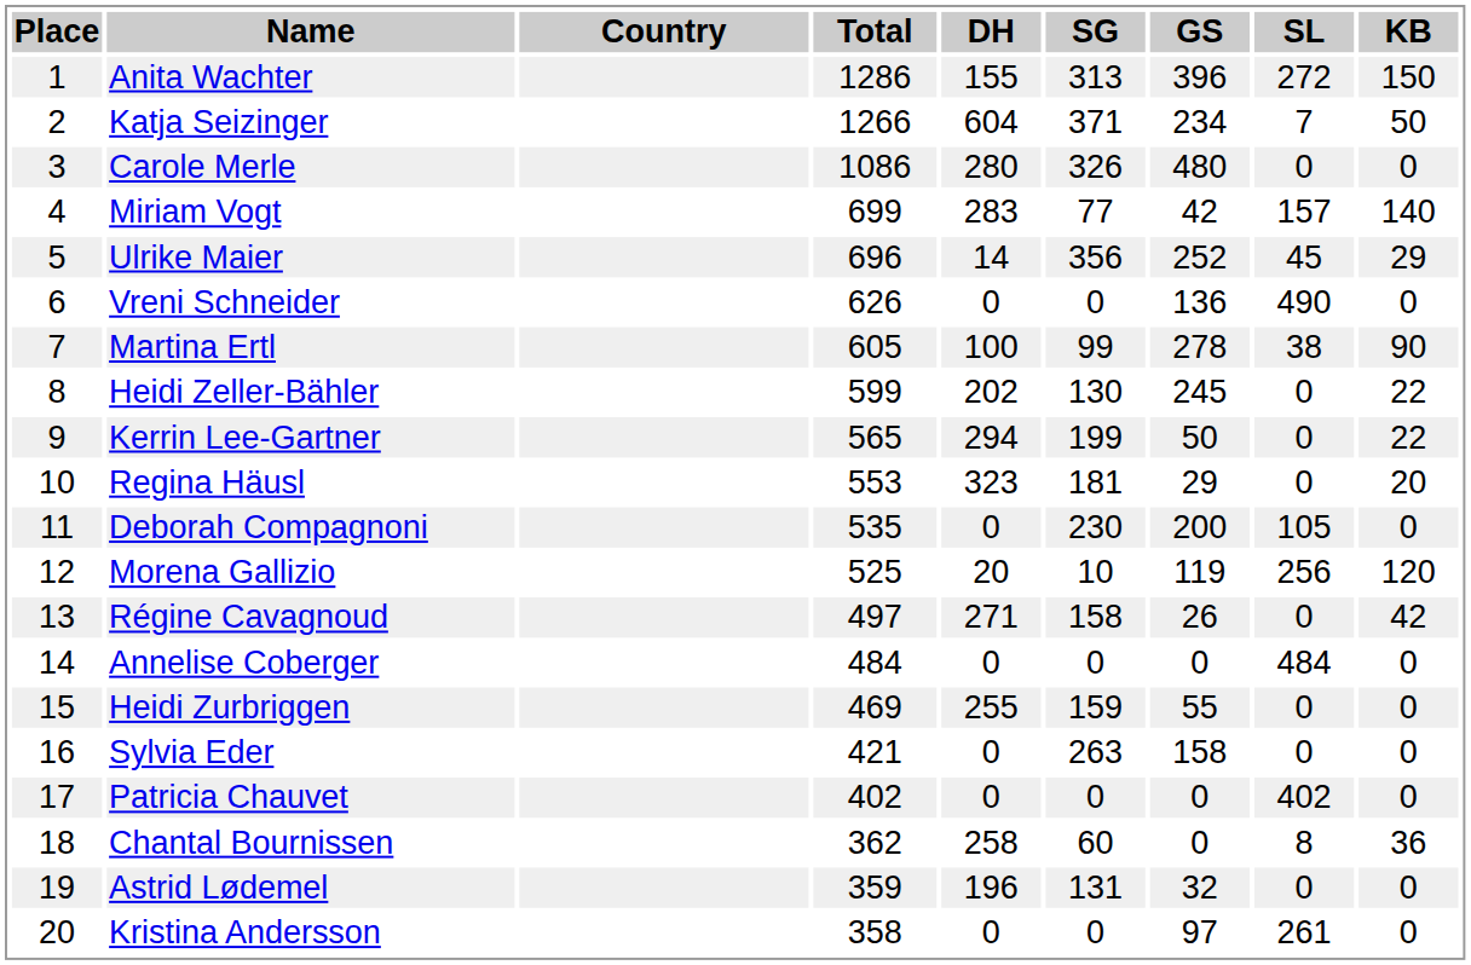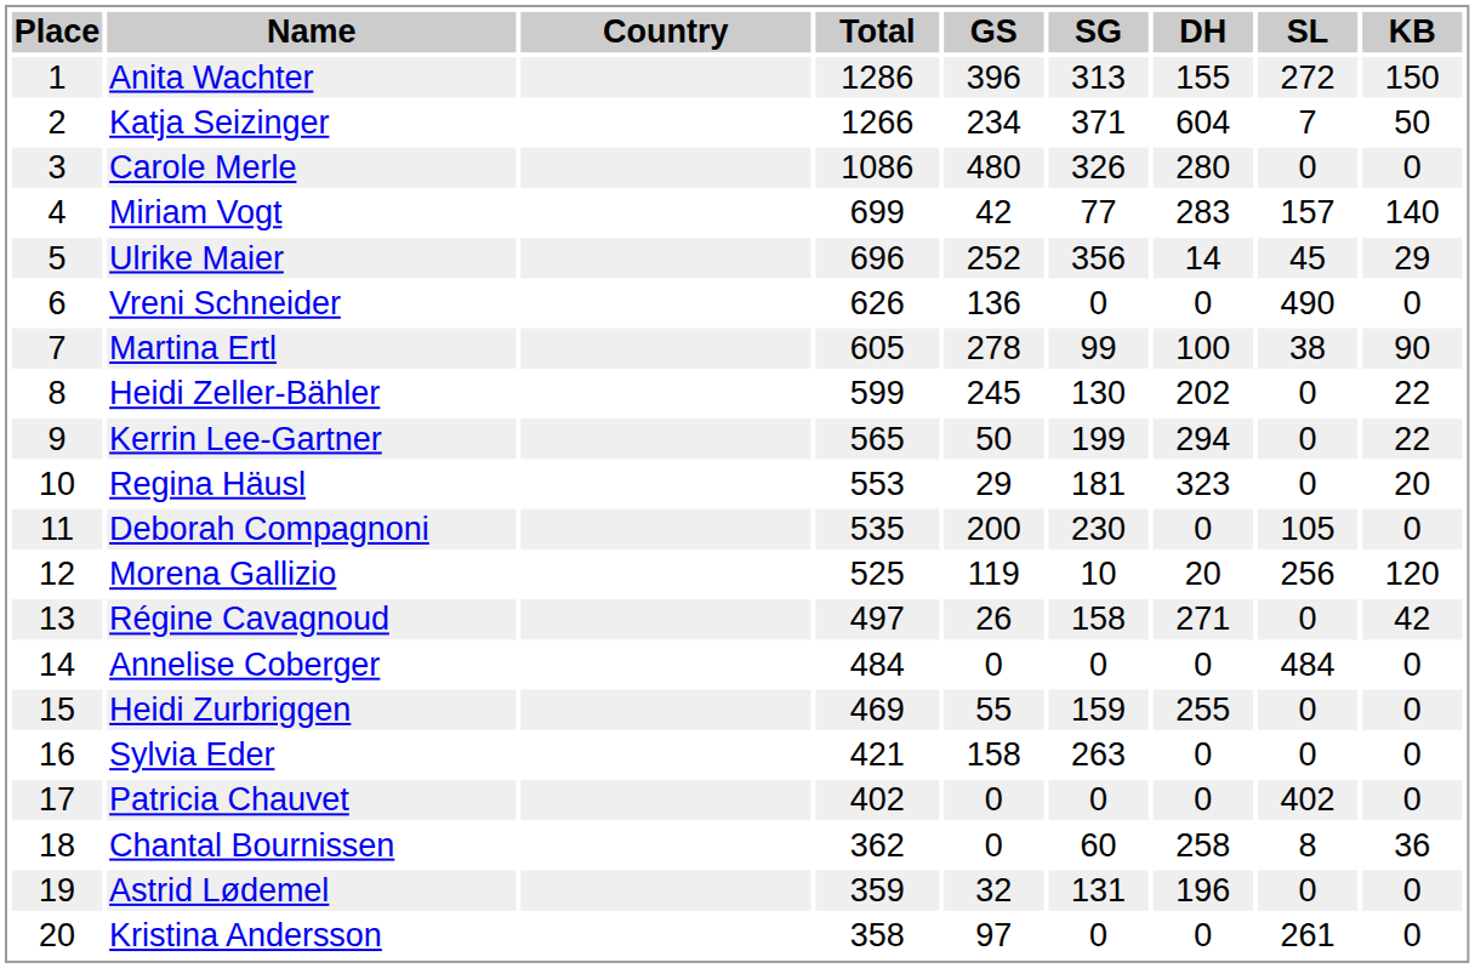columns swapped: DH <-> GS
